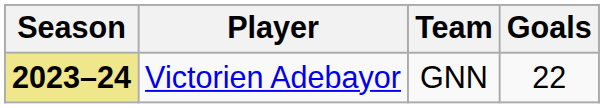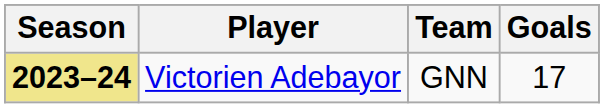Victorien Adebayor | Goals: 22 -> 17
